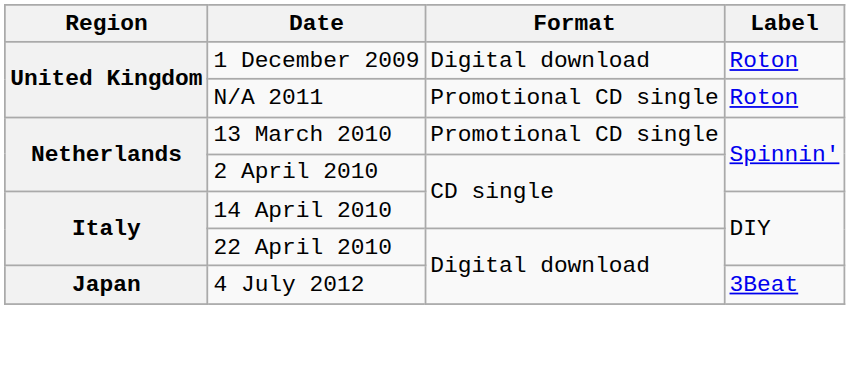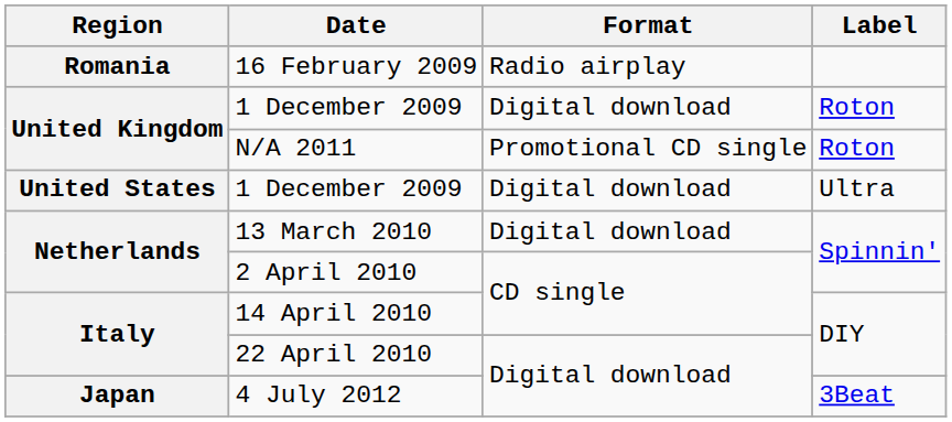+ row: Romania | 16 February 2009 | Radio airplay
+ row: United States | 1 December 2009 | Digital download | Ultra
13 March 2010 | Format: Promotional CD single -> Digital download
